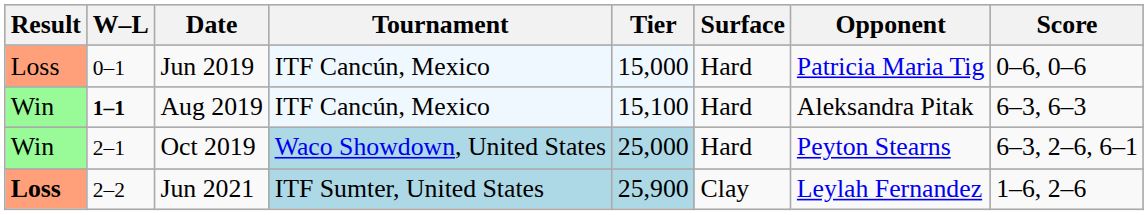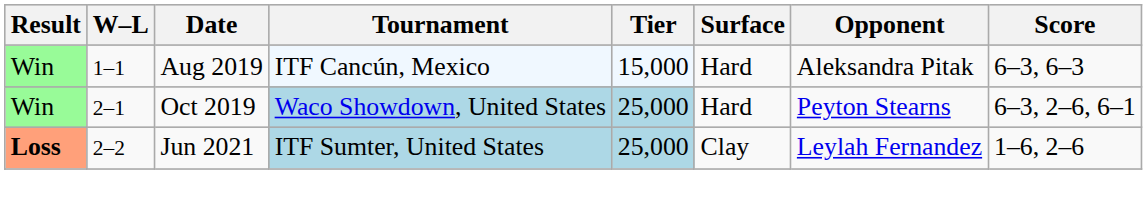- row: Loss | 0–1 | Jun 2019 | ITF Cancún, Mexico | 15,000 | Hard | Patricia Maria Tig | 0–6, 0–6
Aug 2019 | W–L: bold -> normal
Aug 2019 | Tier: 15,100 -> 15,000
Jun 2021 | Tier: 25,900 -> 25,000
